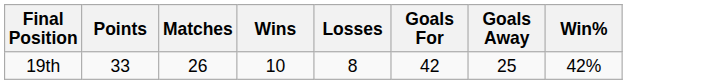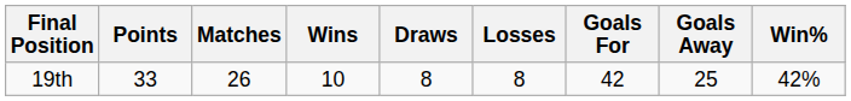+ column: Draws | 8
